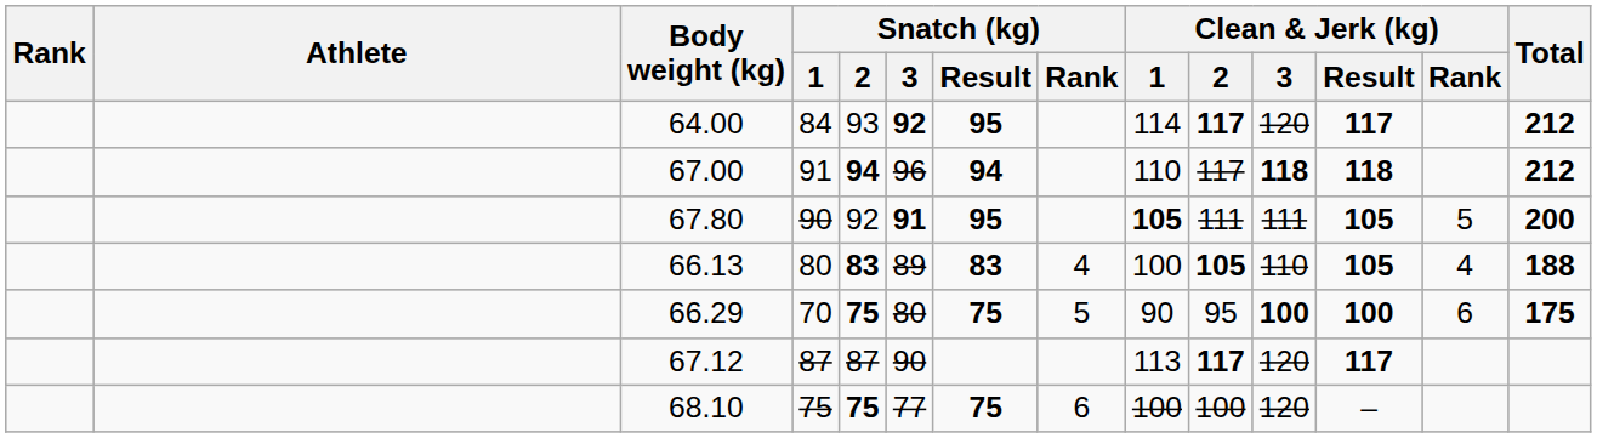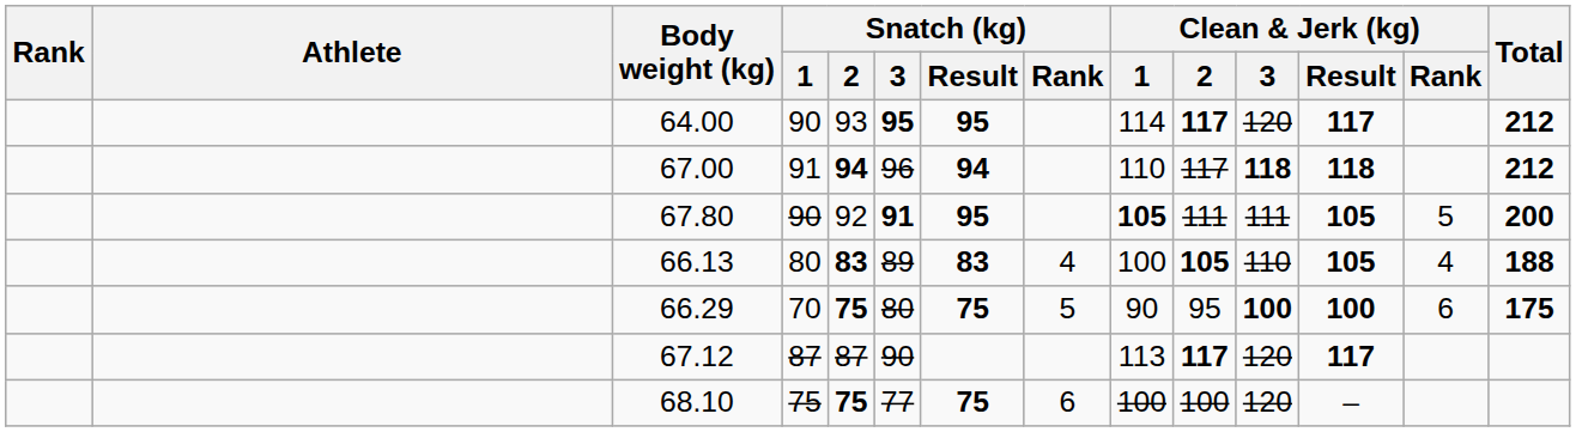64.00 | Snatch (kg) / 1: 84 -> 90
64.00 | Snatch (kg) / 3: 92 -> 95
